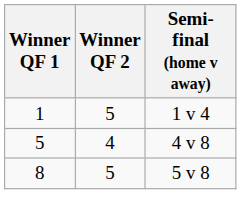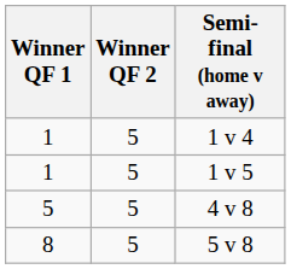+ row: 1 | 5 | 1 v 5
4 v 8 | Winner QF 2: 4 -> 5
